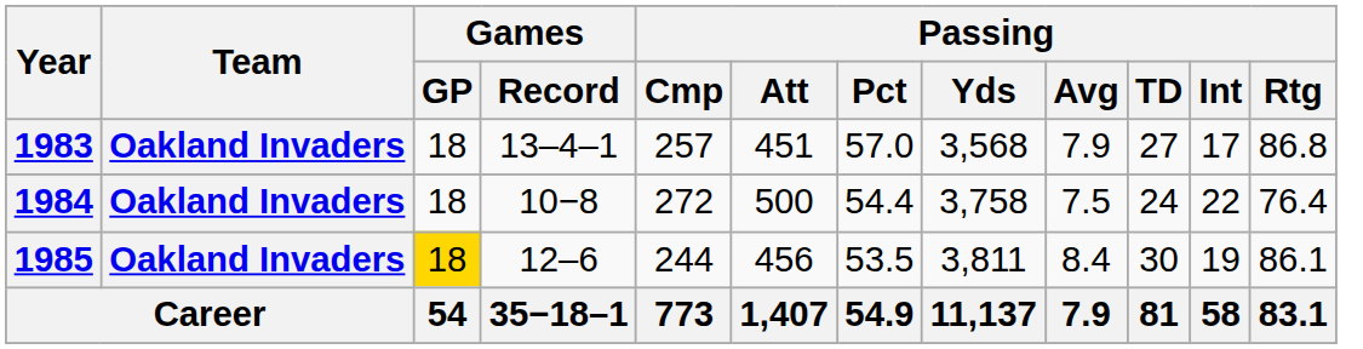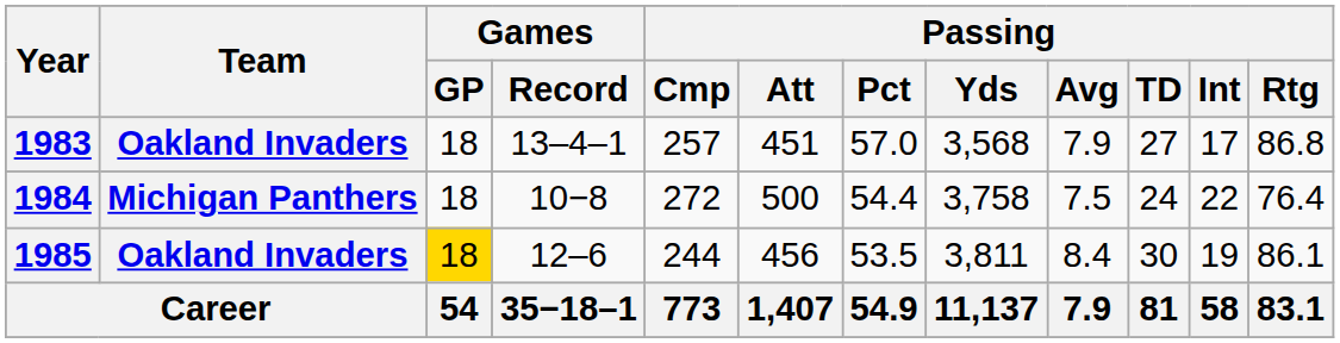1984 | Team: Oakland Invaders -> Michigan Panthers
